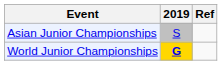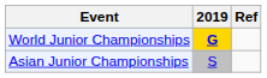rows swapped: Asian Junior Championships <-> World Junior Championships
